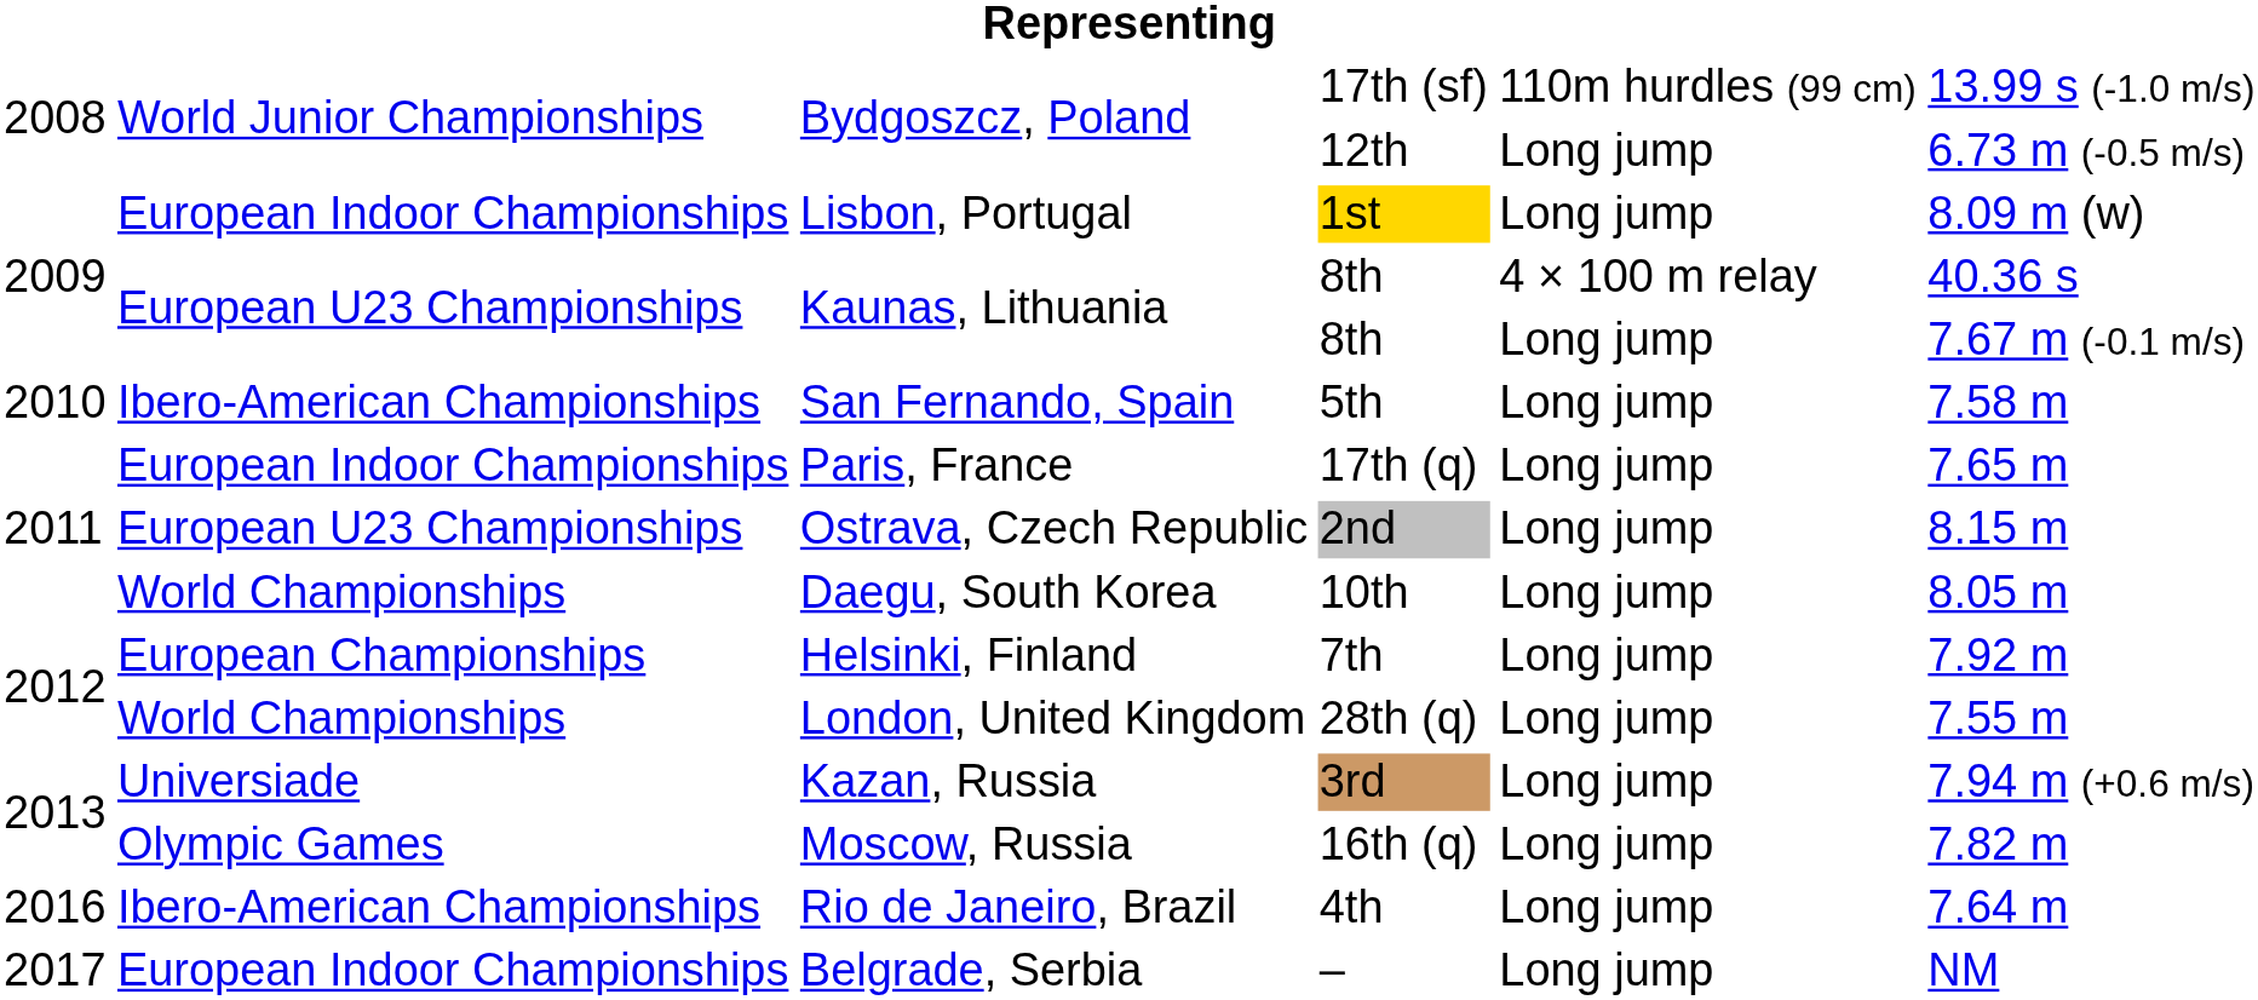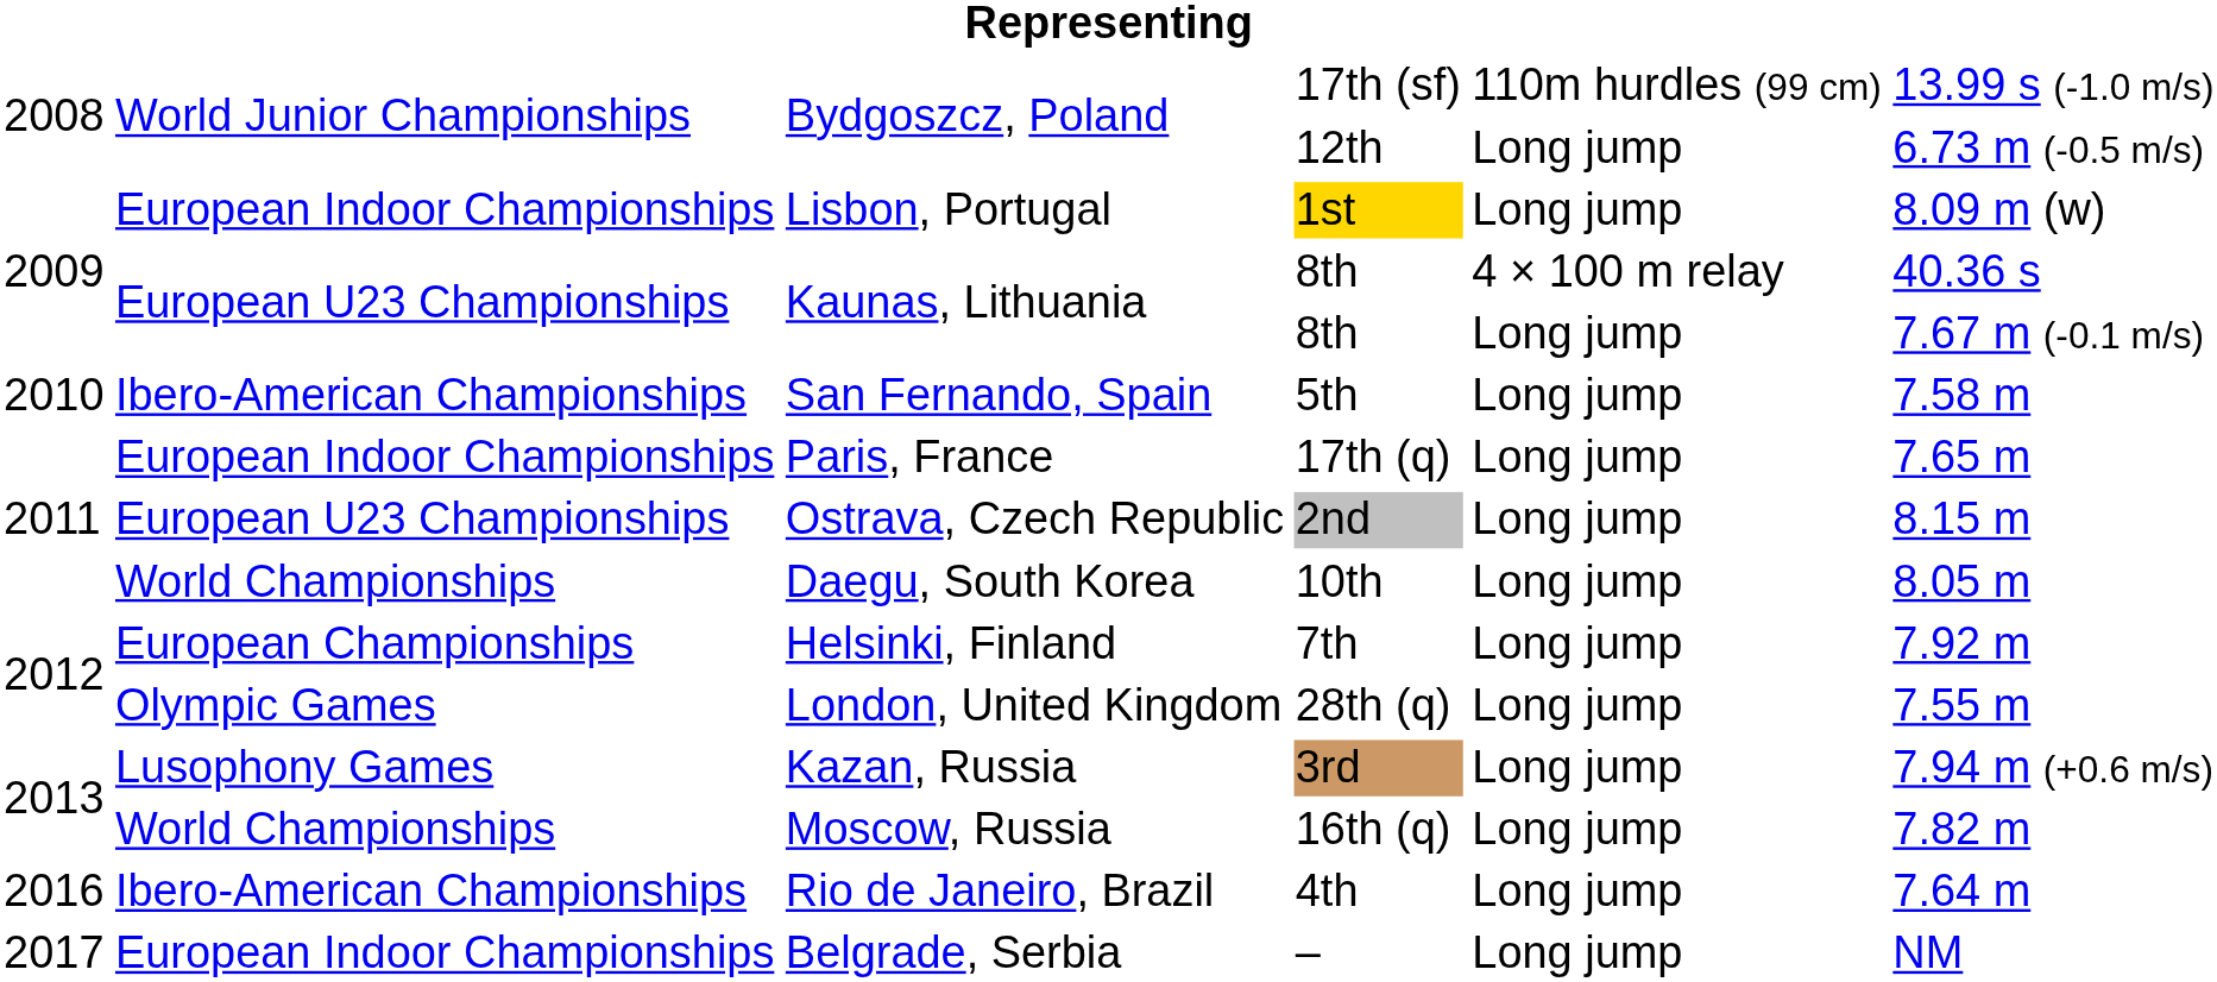28th (q) | column 2: World Championships -> Olympic Games
3rd | column 2: Universiade -> Lusophony Games
16th (q) | column 2: Olympic Games -> World Championships
